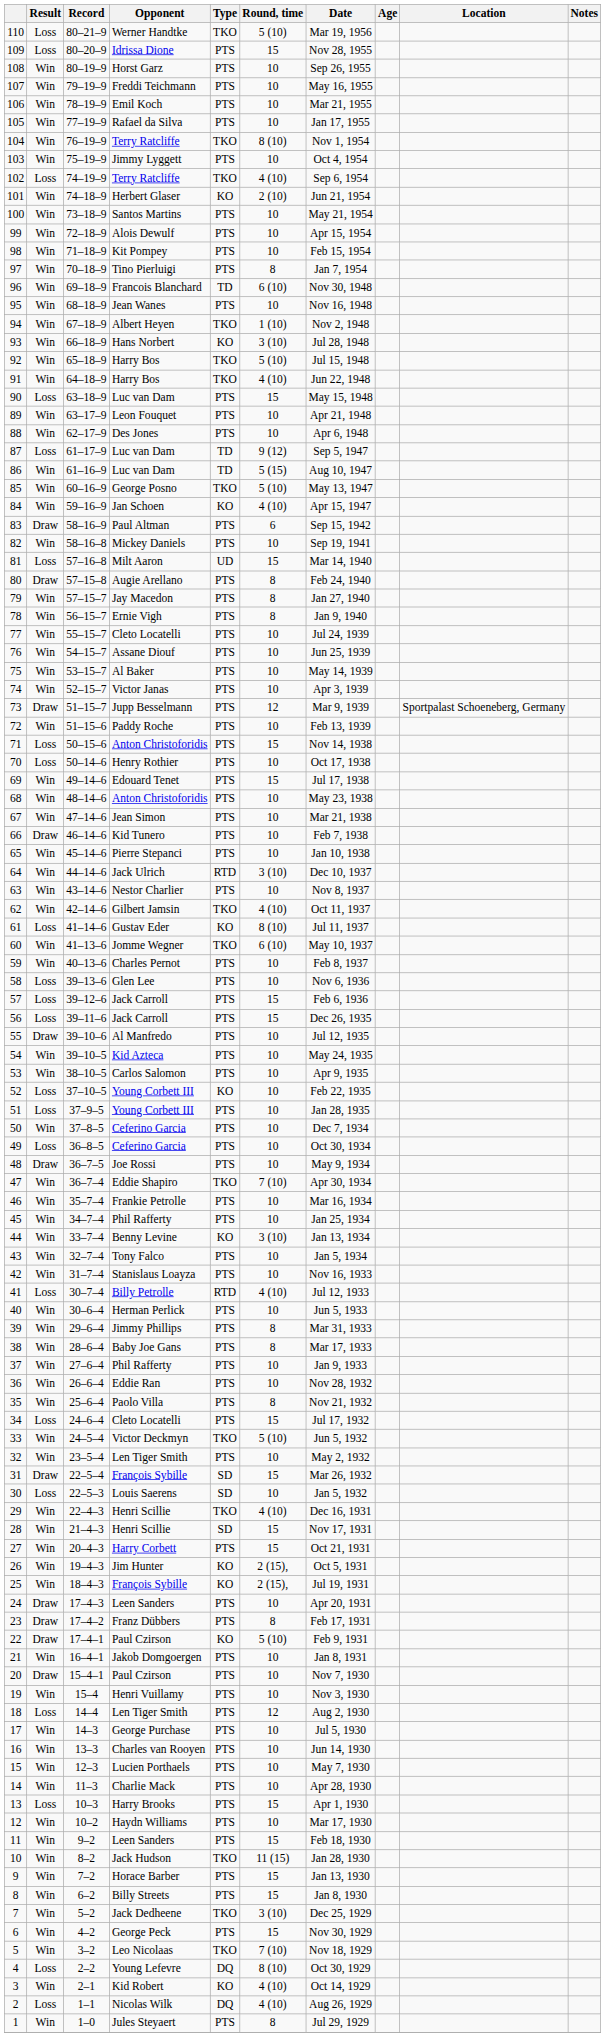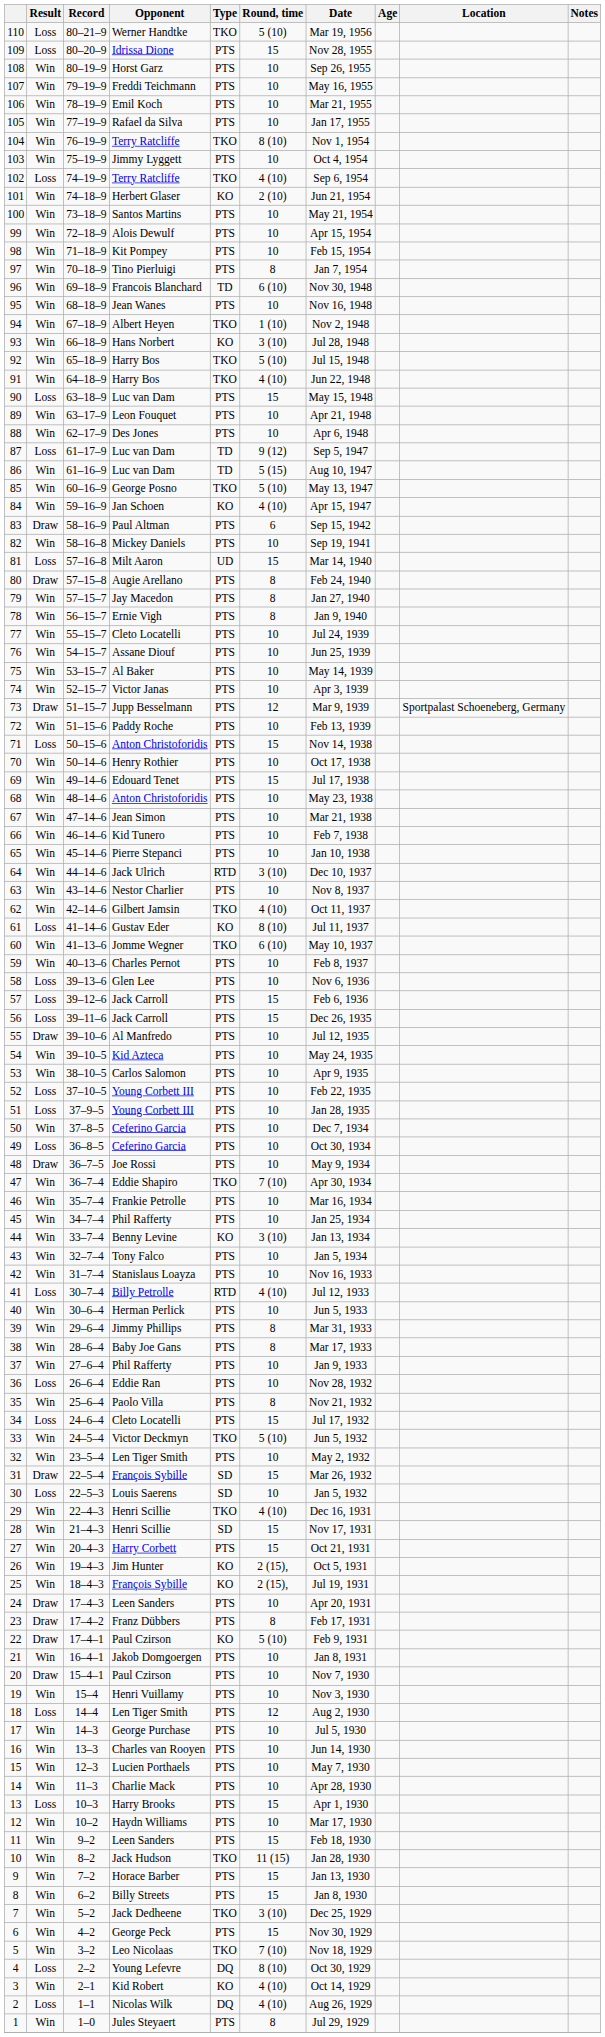70 | Result: Loss -> Win
66 | Result: Draw -> Win
52 | Type: KO -> PTS
36 | Result: Win -> Loss
